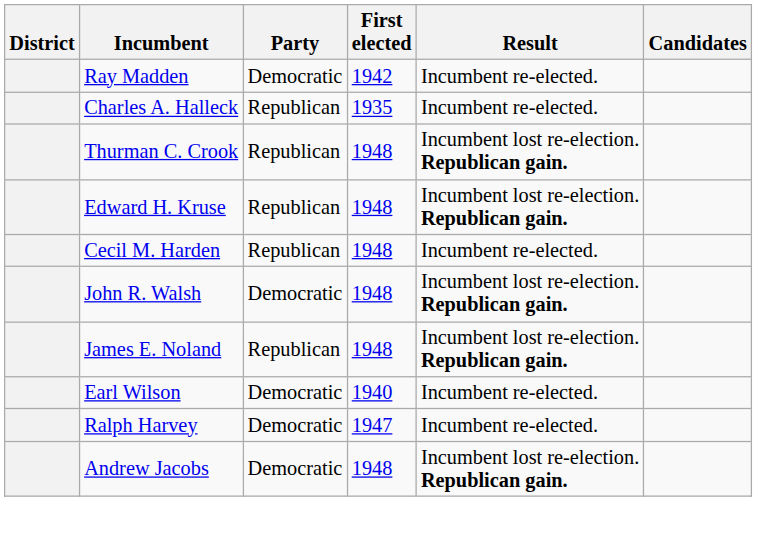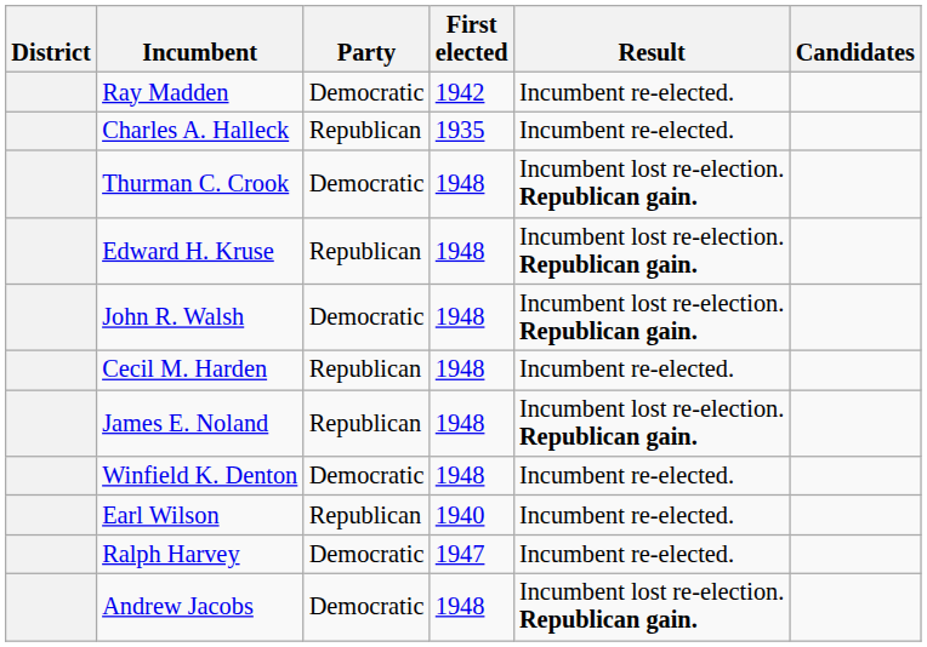Thurman C. Crook | Party: Republican -> Democratic
rows swapped: John R. Walsh <-> Cecil M. Harden
+ row: Winfield K. Denton | Democratic | 1948 | Incumbent re-elected.
Earl Wilson | Party: Democratic -> Republican
